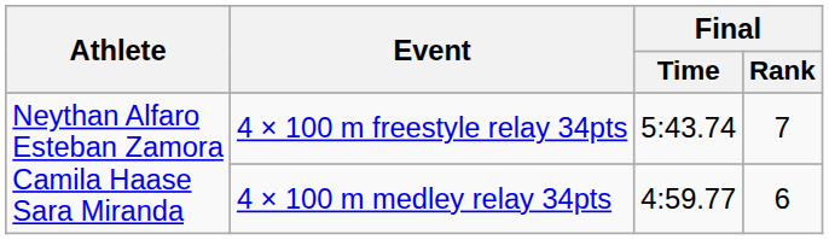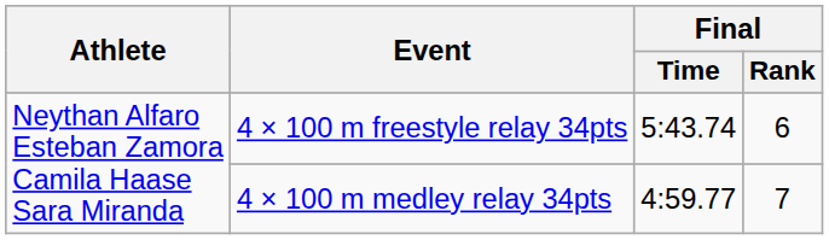4 × 100 m freestyle relay 34pts | Final / Rank: 7 -> 6
4 × 100 m medley relay 34pts | Final / Rank: 6 -> 7
